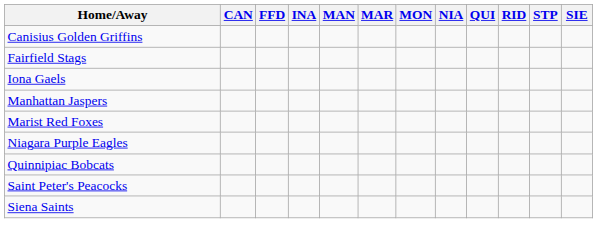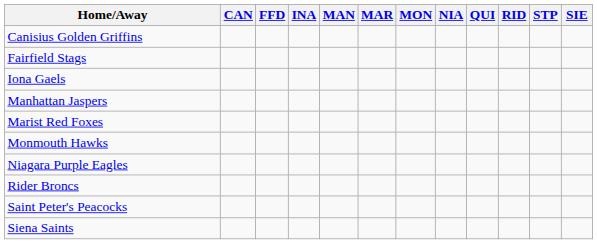+ row: Monmouth Hawks
- row: Quinnipiac Bobcats
+ row: Rider Broncs
